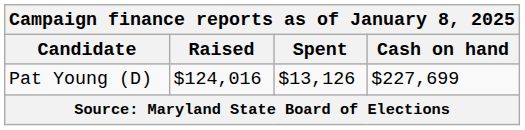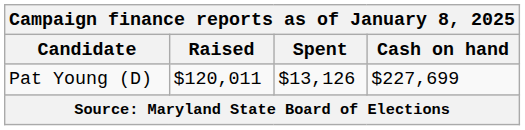Pat Young (D) | Raised: $124,016 -> $120,011
